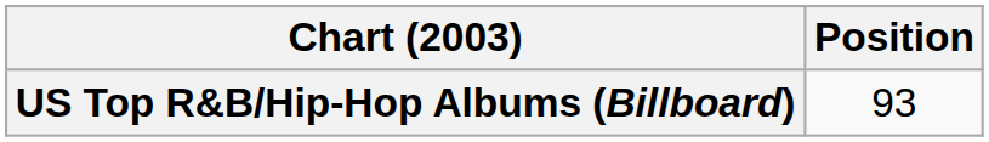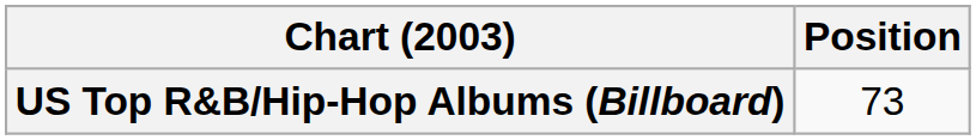US Top R&B/Hip-Hop Albums (Billboard) | Position: 93 -> 73
